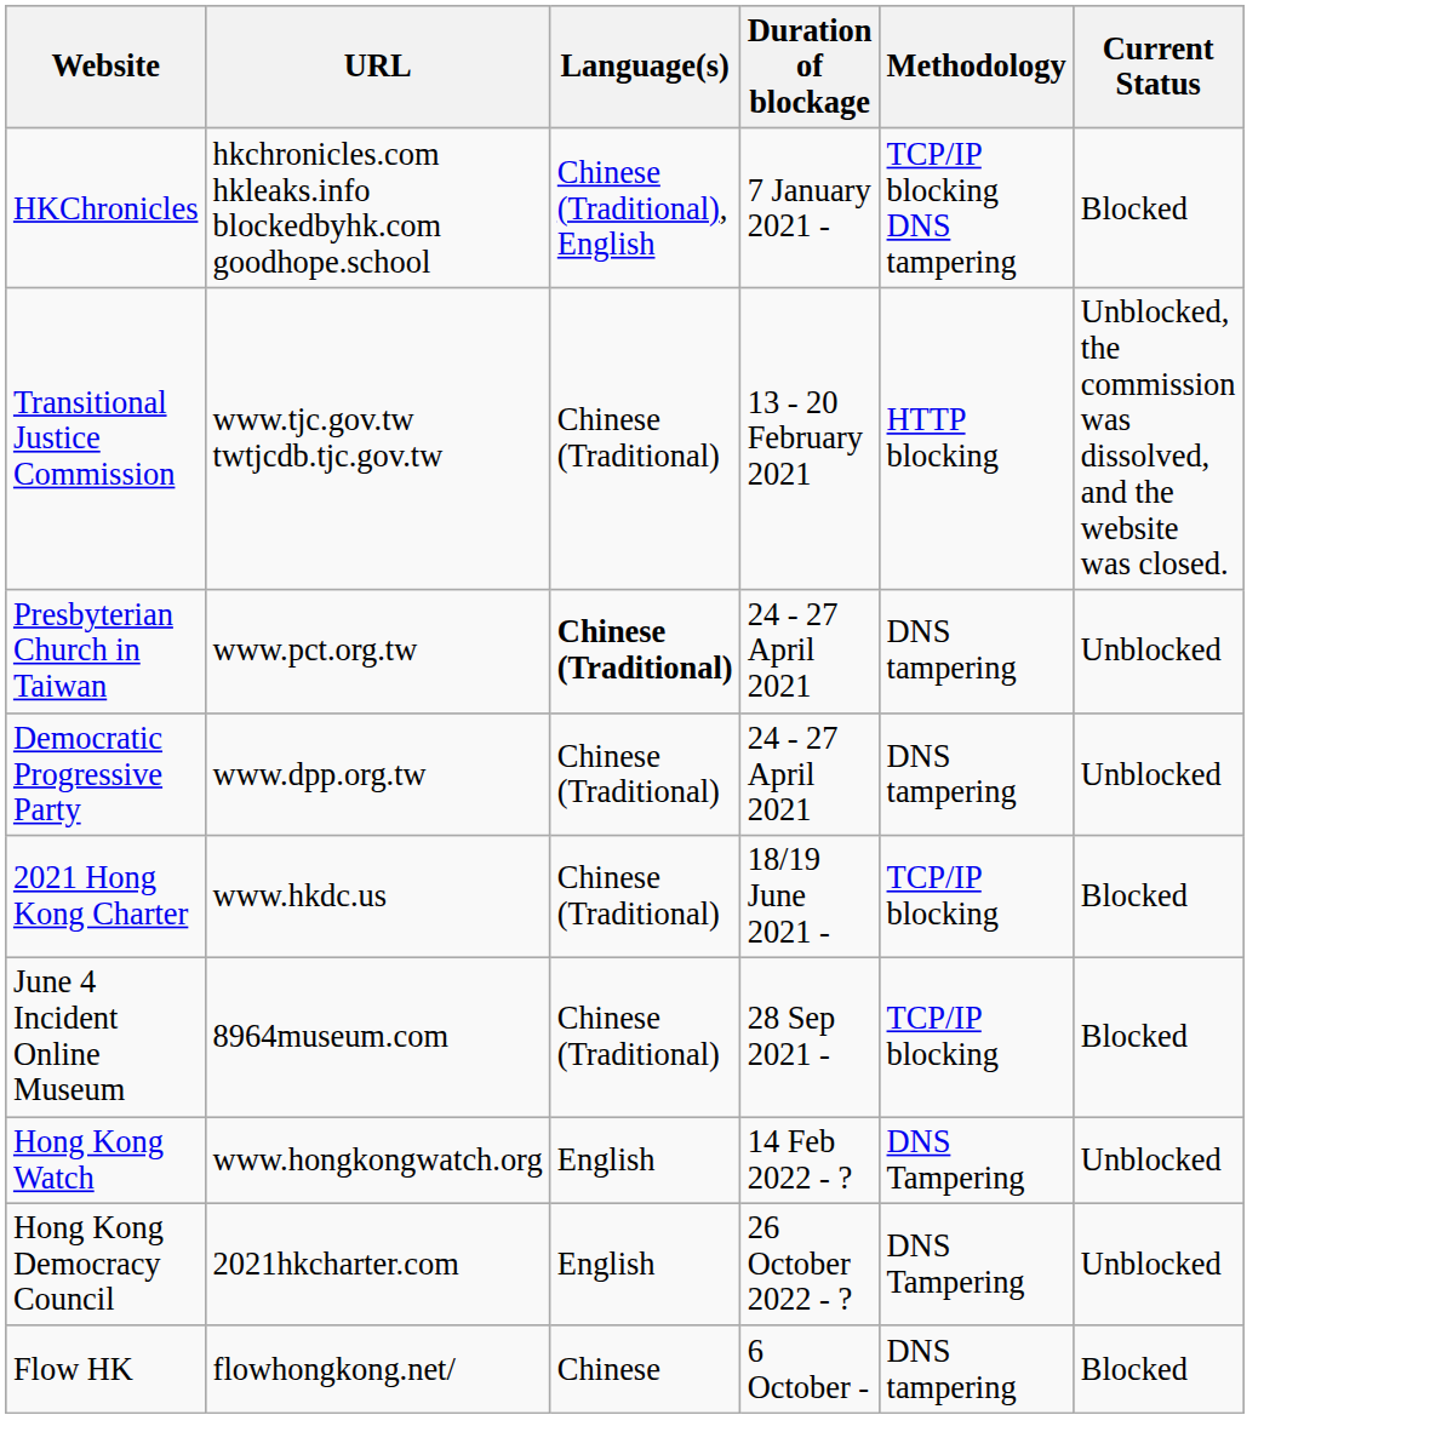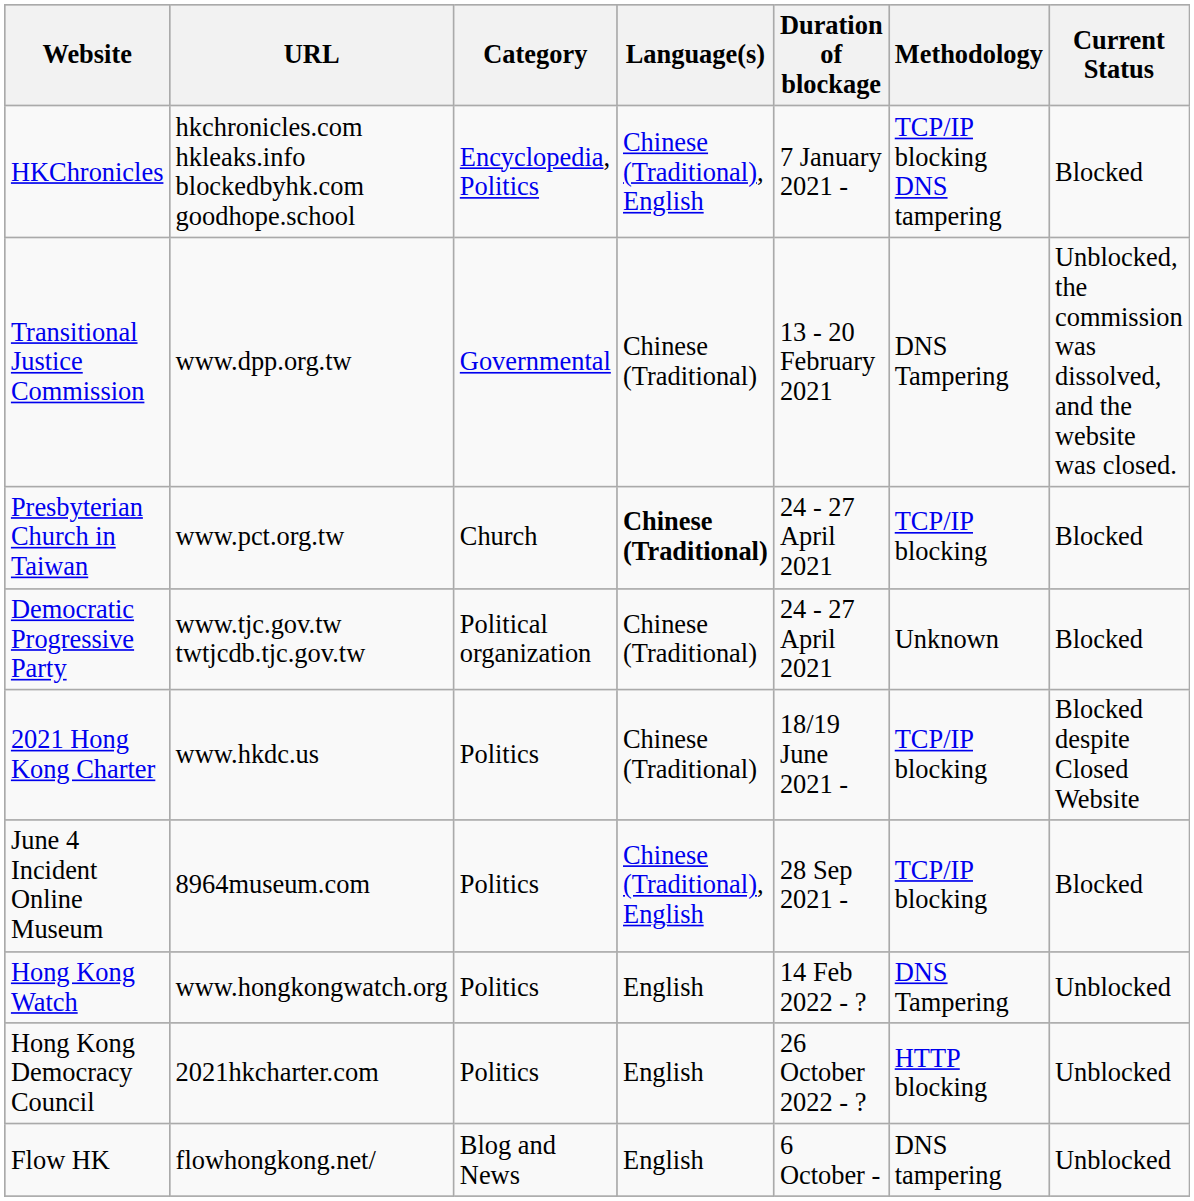+ column: Category | Encyclopedia, Politics | Governmental | Church | Political organization | Politics | Politics | Politics | Politics | Blog and News
Transitional Justice Commission | URL: www.tjc.gov.tw twtjcdb.tjc.gov.tw -> www.dpp.org.tw
Transitional Justice Commission | Methodology: HTTP blocking -> DNS Tampering
Presbyterian Church in Taiwan | Methodology: DNS tampering -> TCP/IP blocking
Presbyterian Church in Taiwan | Current Status: Unblocked -> Blocked
Democratic Progressive Party | URL: www.dpp.org.tw -> www.tjc.gov.tw twtjcdb.tjc.gov.tw
Democratic Progressive Party | Methodology: DNS tampering -> Unknown
Democratic Progressive Party | Current Status: Unblocked -> Blocked
2021 Hong Kong Charter | Current Status: Blocked -> Blocked despite Closed Website
June 4 Incident Online Museum | Language(s): Chinese (Traditional) -> Chinese (Traditional), English
Hong Kong Democracy Council | Methodology: DNS Tampering -> HTTP blocking
Flow HK | Language(s): Chinese -> English
Flow HK | Current Status: Blocked -> Unblocked
